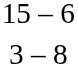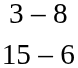rows swapped: 3 – 8 <-> 15 – 6
